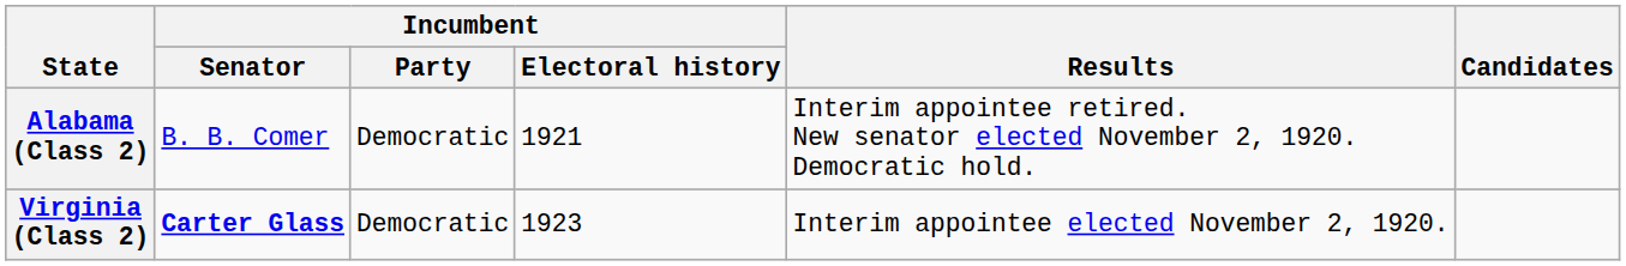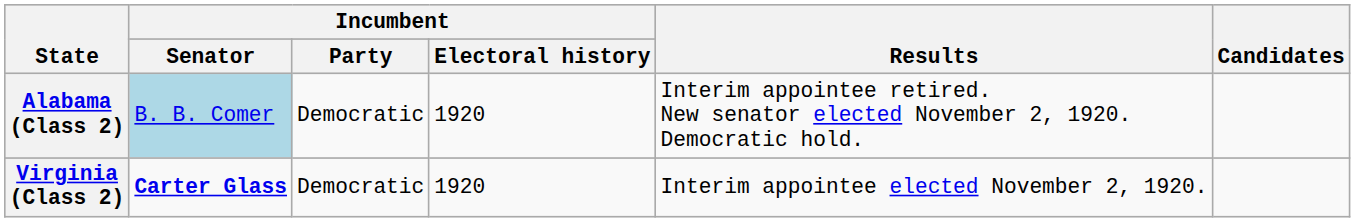Alabama (Class 2) | Incumbent / Senator: no background -> lightblue background
Alabama (Class 2) | Incumbent / Electoral history: 1921 -> 1920
Virginia (Class 2) | Incumbent / Electoral history: 1923 -> 1920
